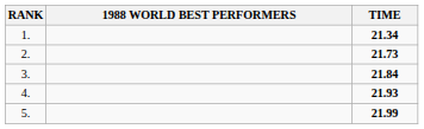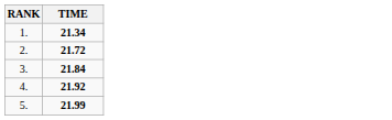- column: 1988 WORLD BEST PERFORMERS
2. | TIME: 21.73 -> 21.72
4. | TIME: 21.93 -> 21.92
